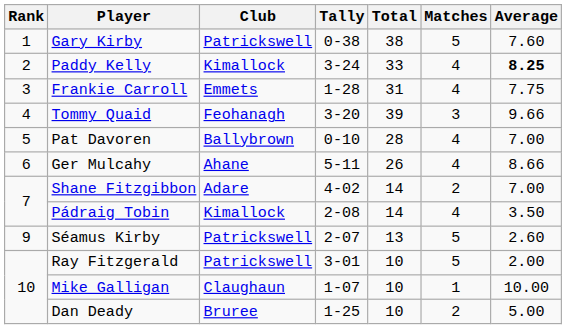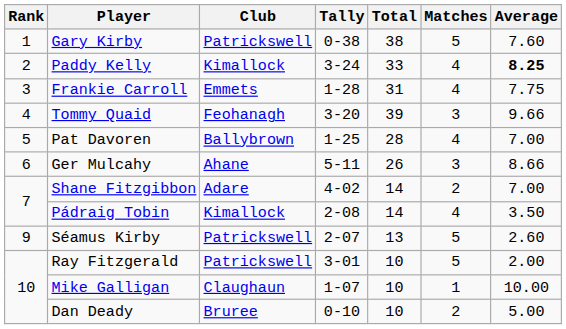Pat Davoren | Tally: 0-10 -> 1-25
Ger Mulcahy | Matches: 4 -> 3
Dan Deady | Tally: 1-25 -> 0-10
